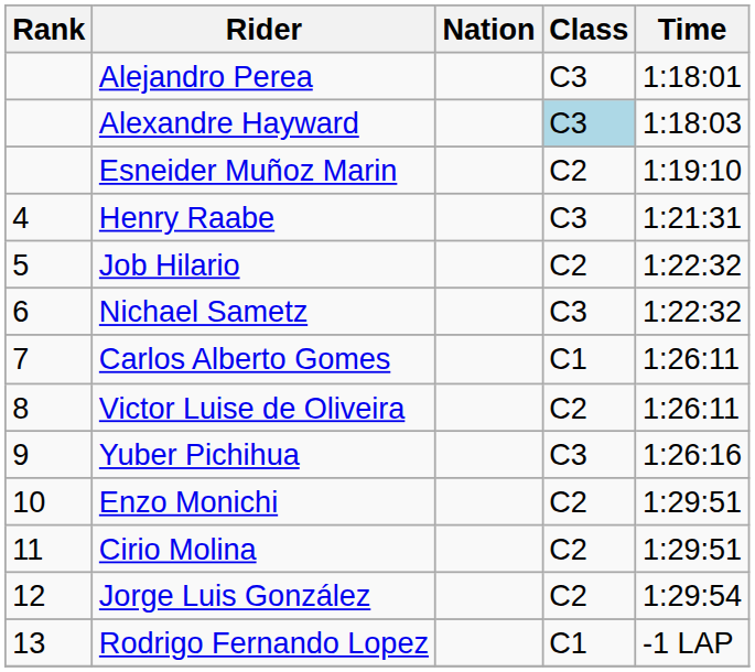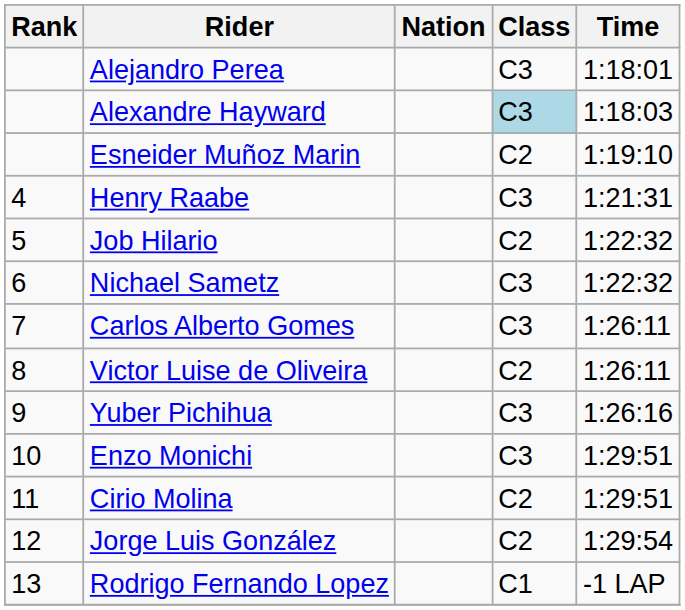Carlos Alberto Gomes | Class: C1 -> C3
Enzo Monichi | Class: C2 -> C3
